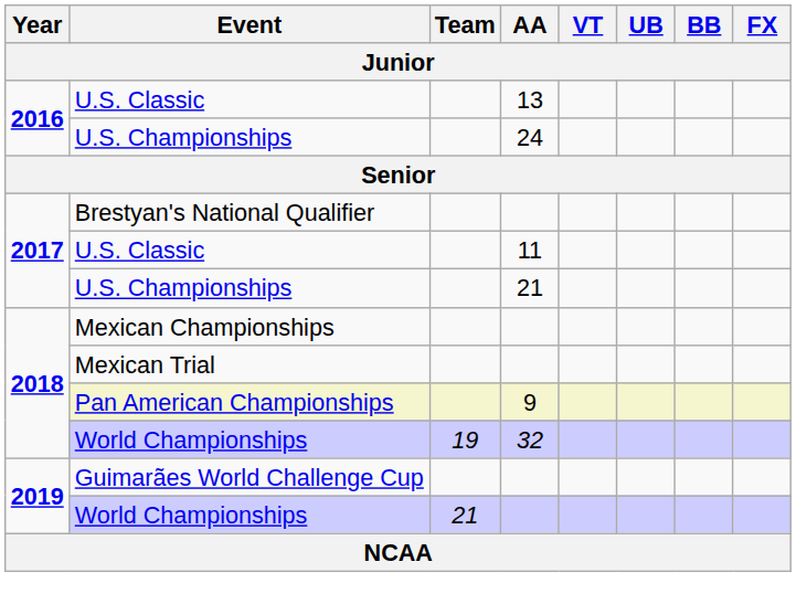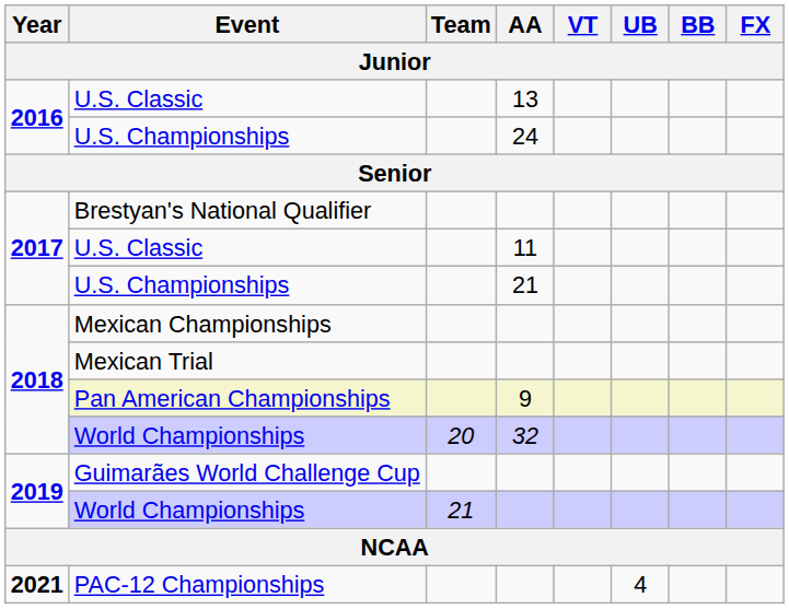World Championships / 32 | Team: 19 -> 20
+ row: 2021 | PAC-12 Championships | 4
